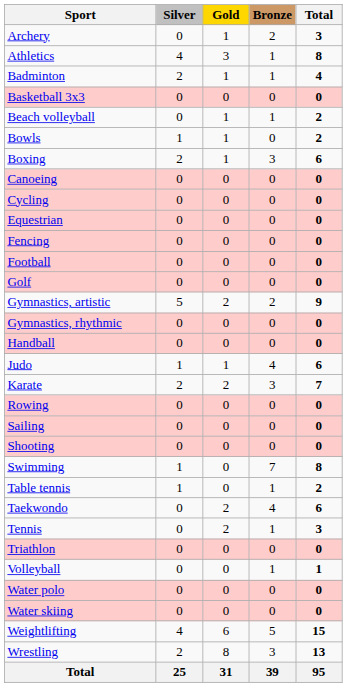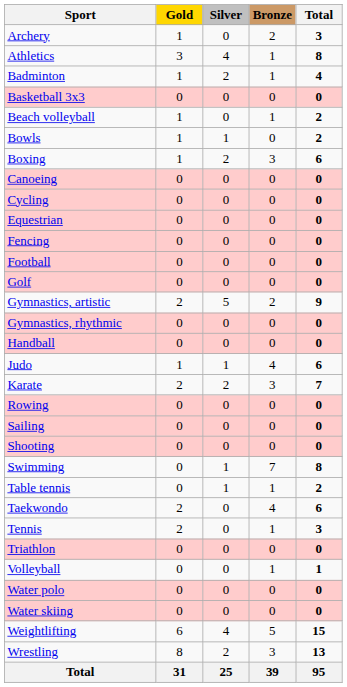columns swapped: Gold <-> Silver
